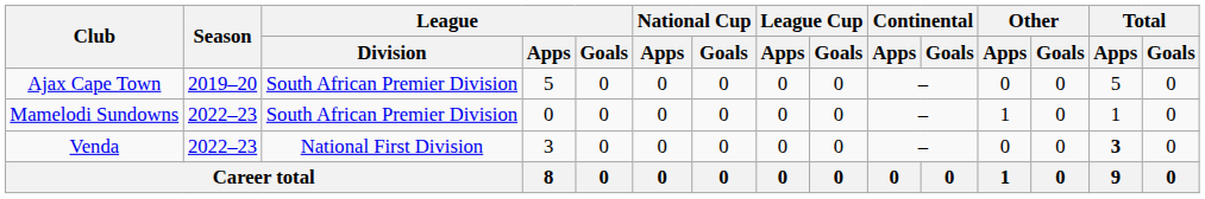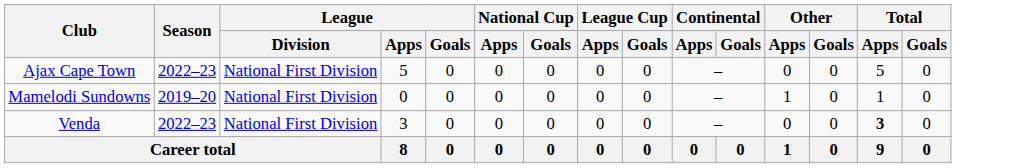Ajax Cape Town | Season: 2019–20 -> 2022–23
Ajax Cape Town | League / Division: South African Premier Division -> National First Division
Mamelodi Sundowns | Season: 2022–23 -> 2019–20
Mamelodi Sundowns | League / Division: South African Premier Division -> National First Division
